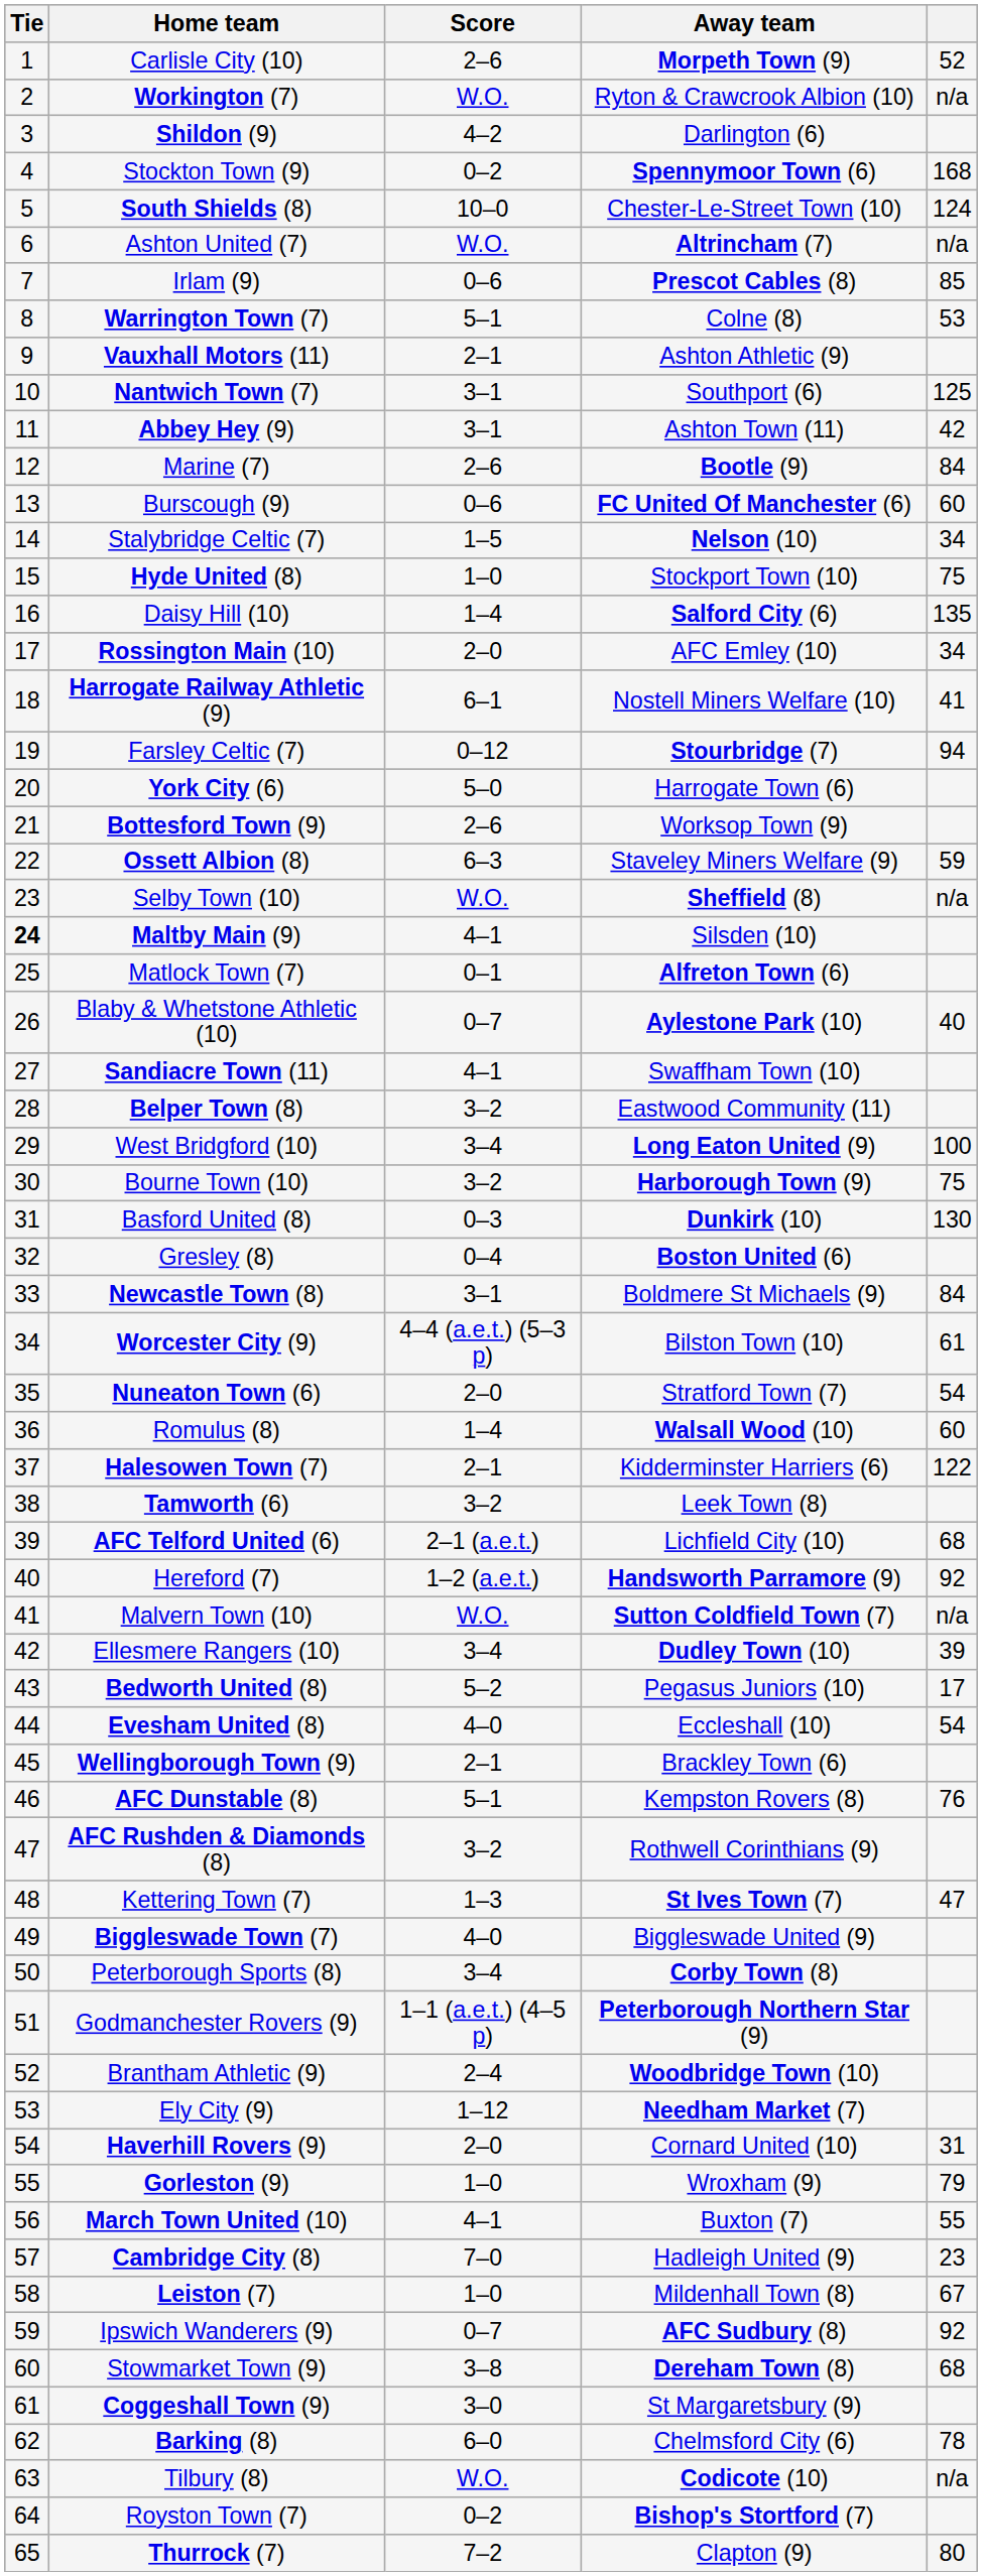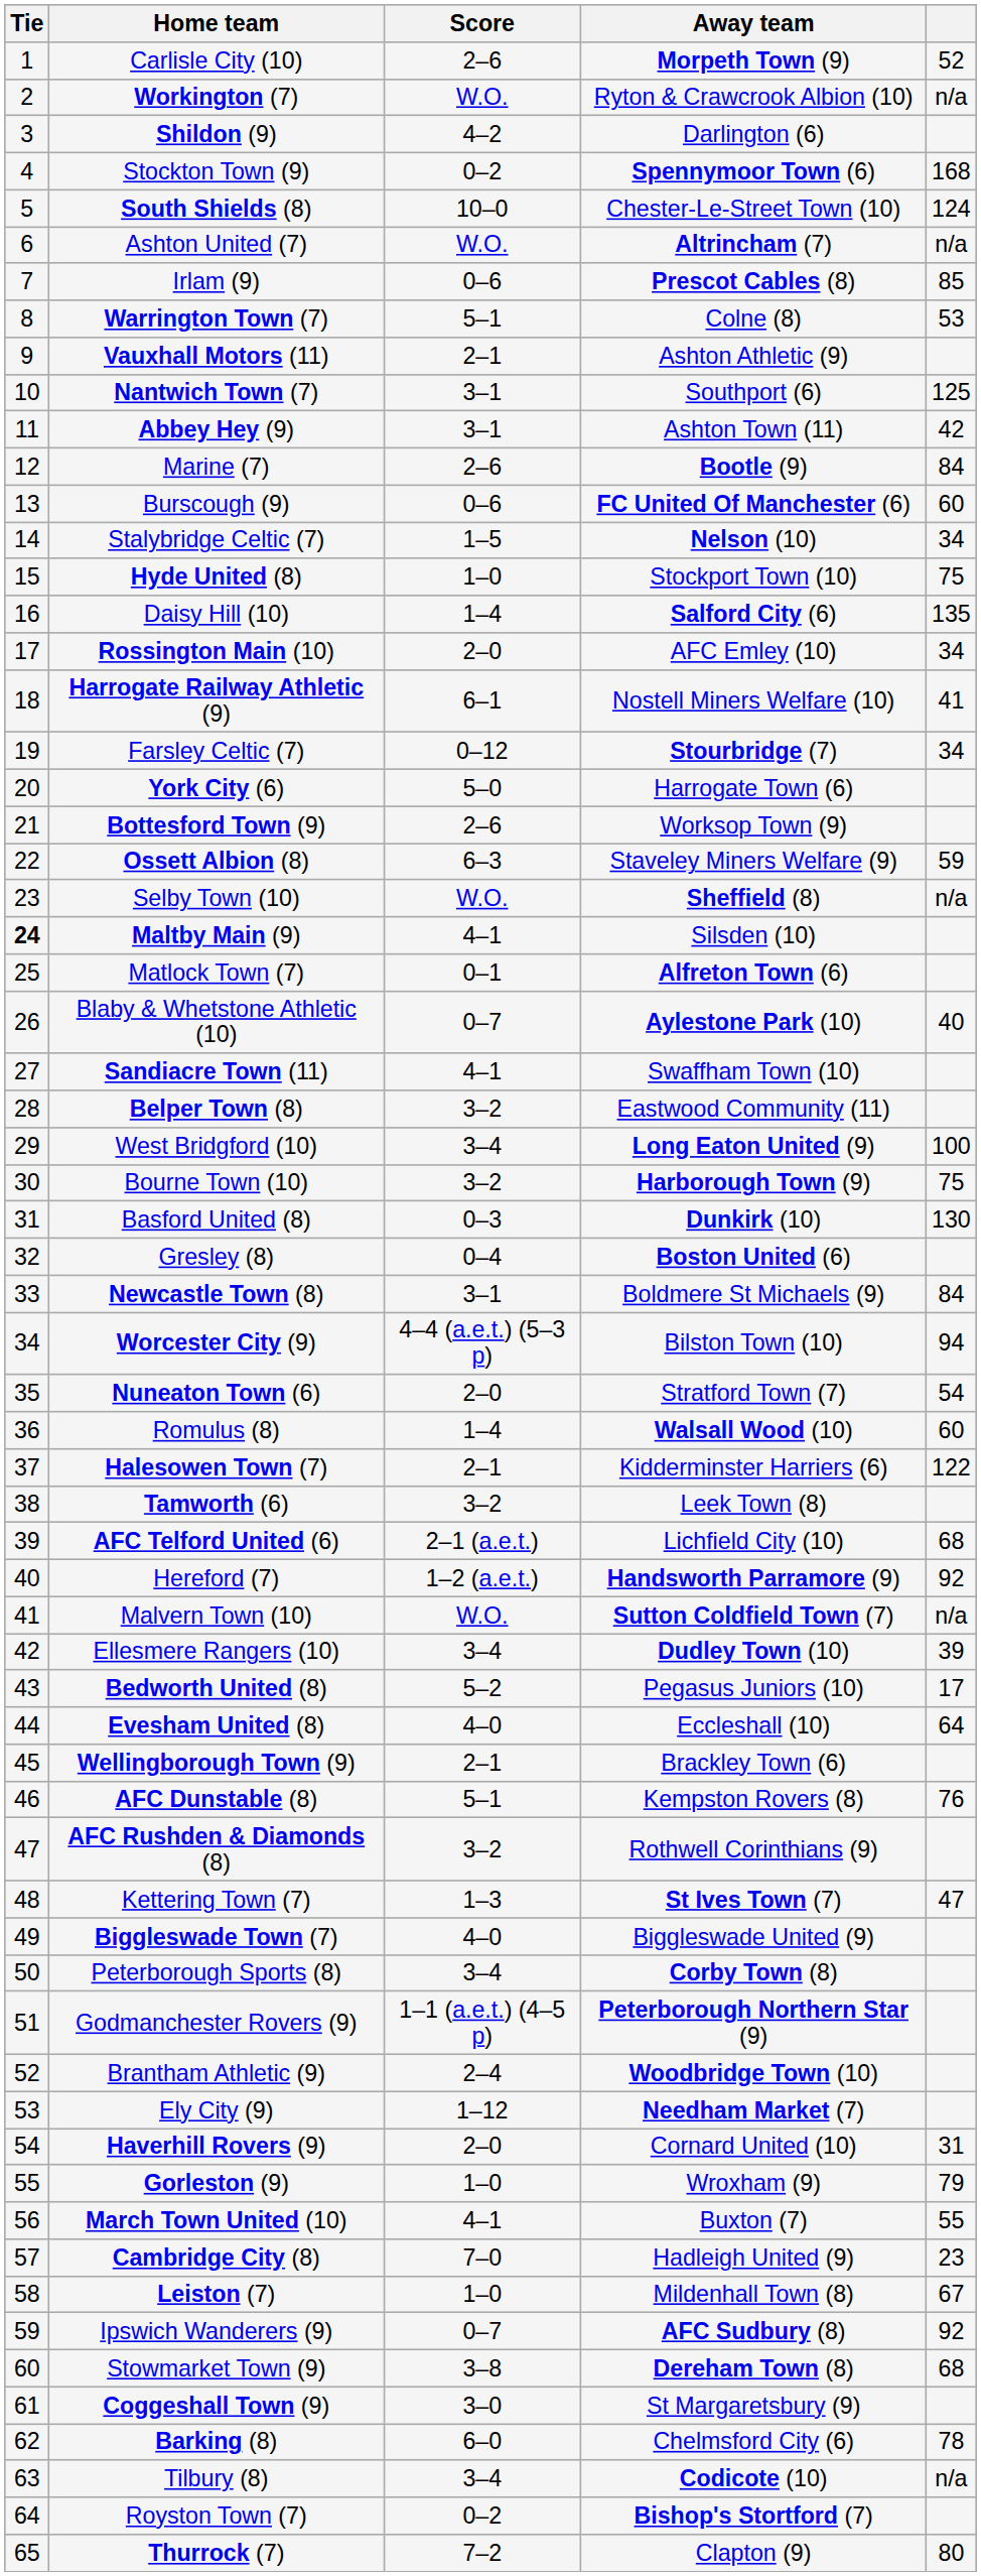Farsley Celtic (7) | column 5: 94 -> 34
Worcester City (9) | column 5: 61 -> 94
Evesham United (8) | column 5: 54 -> 64
Tilbury (8) | Score: W.O. -> 3–4
